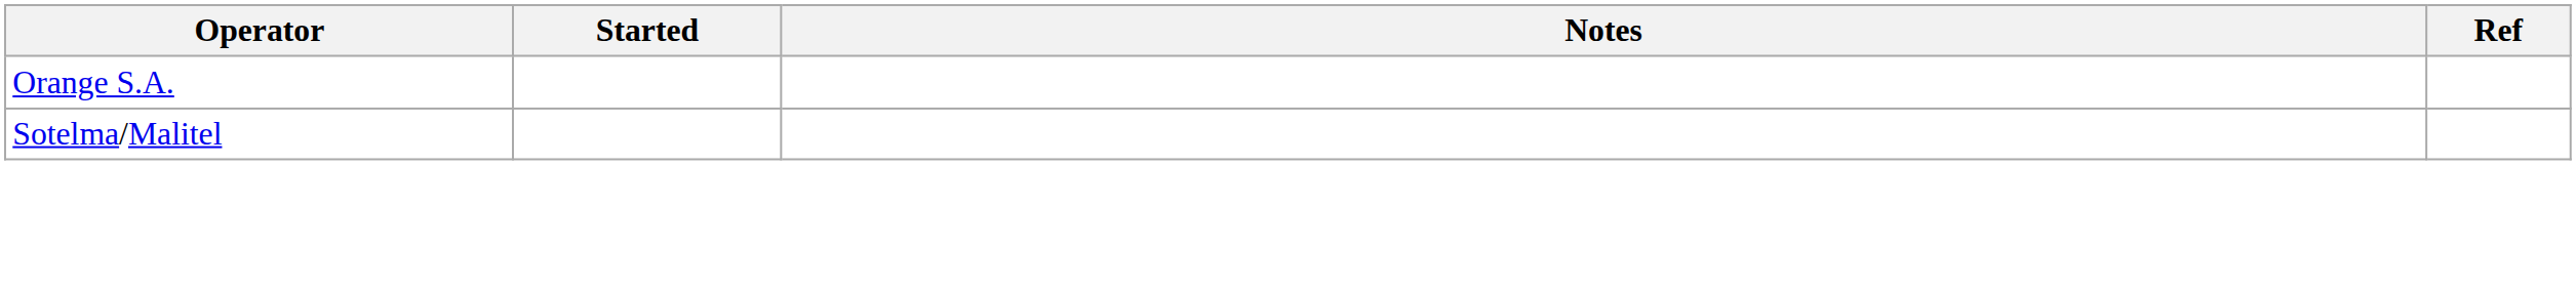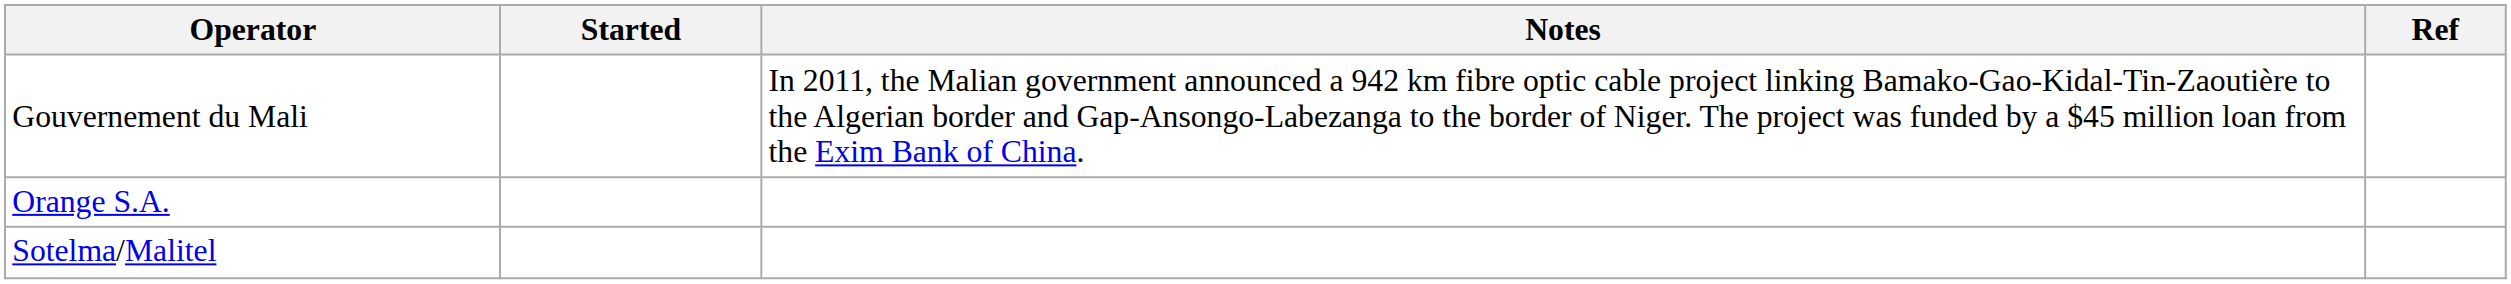+ row: Gouvernement du Mali | In 2011, the Malian government announced a 942 km fibre optic cable project linking Bamako-Gao-Kidal-Tin-Zaoutière to the Algerian border and Gap-Ansongo-Labezanga to the border of Niger. The project was funded by a $45 million loan from the Exim Bank of China.
